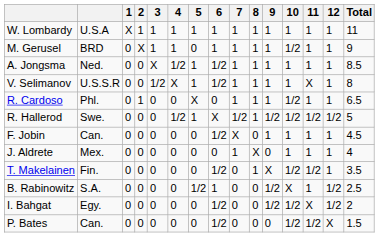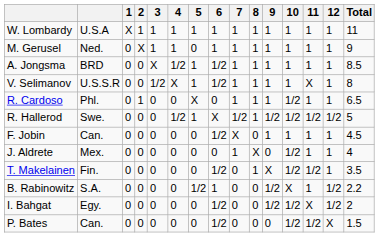M. Gerusel | column 2: BRD -> Ned.
M. Gerusel | 10: 1/2 -> 1
A. Jongsma | column 2: Ned. -> BRD
J. Aldrete | 10: 1 -> 1/2
B. Rabinowitz | Total: 2.5 -> 2.2
